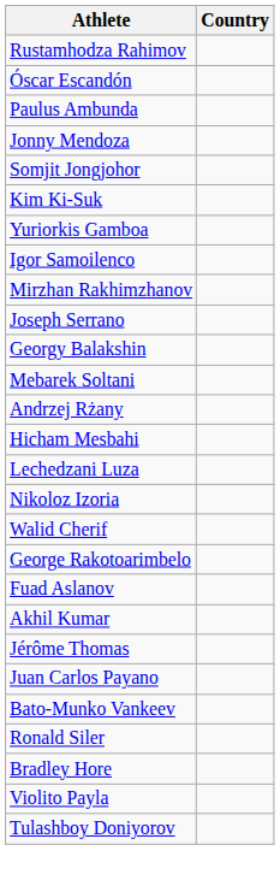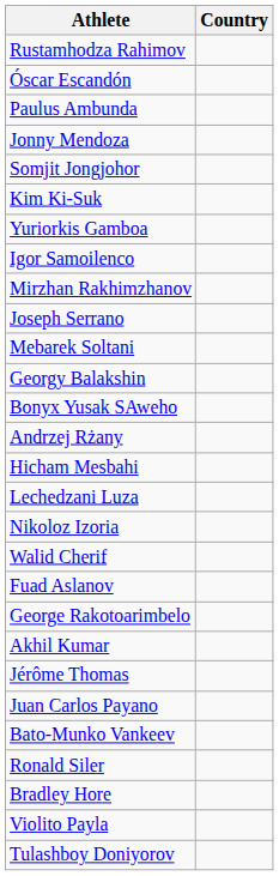rows swapped: Mebarek Soltani <-> Georgy Balakshin
+ row: Bonyx Yusak SAweho
rows swapped: George Rakotoarimbelo <-> Fuad Aslanov
